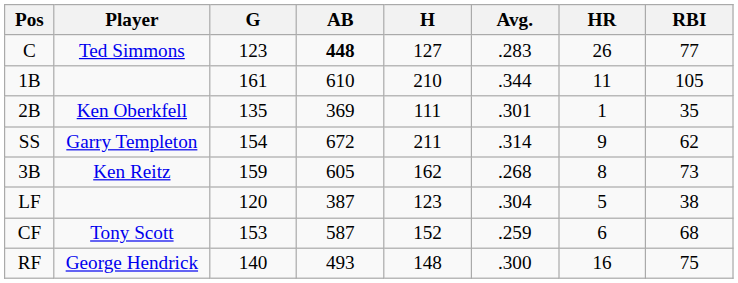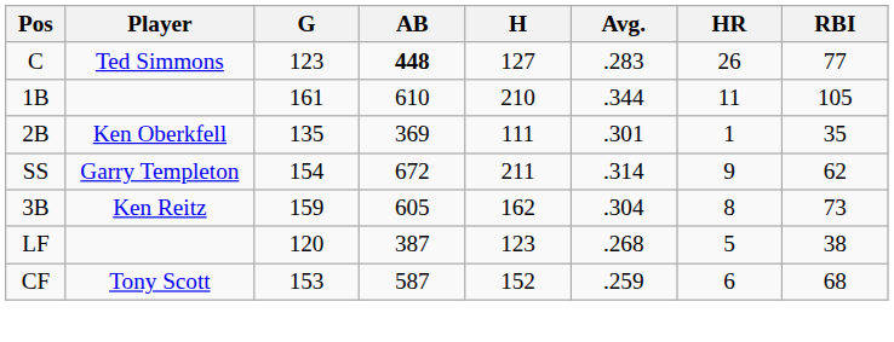3B | Avg.: .268 -> .304
LF | Avg.: .304 -> .268
- row: RF | George Hendrick | 140 | 493 | 148 | .300 | 16 | 75
